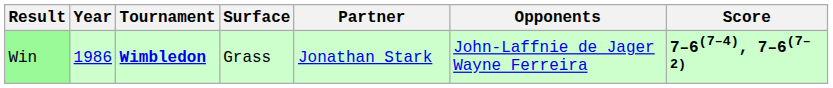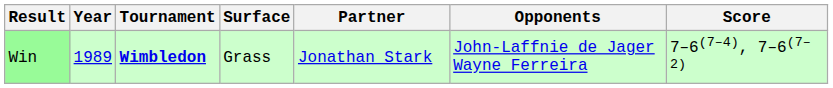Win | Year: 1986 -> 1989
Win | Score: bold -> normal
